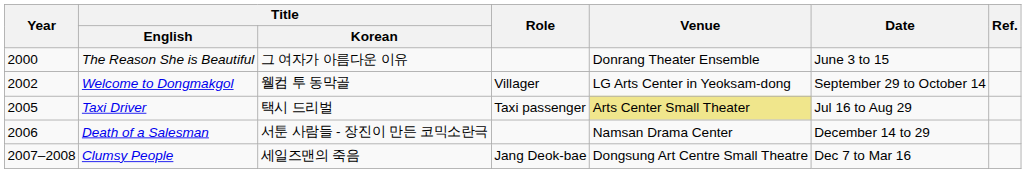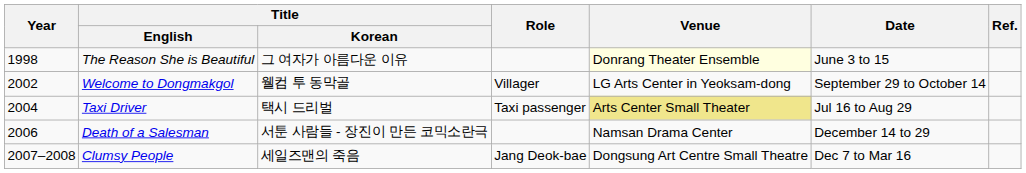The Reason She is Beautiful | Year: 2000 -> 1998
The Reason She is Beautiful | Venue: no background -> lightyellow background
Taxi Driver | Year: 2005 -> 2004
